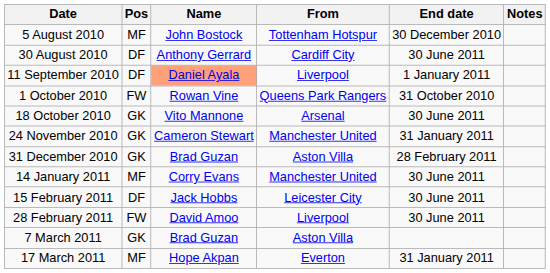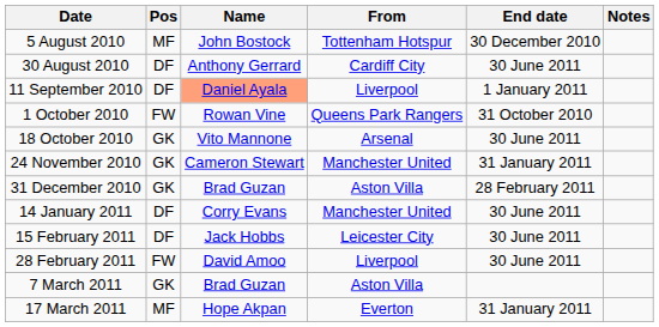14 January 2011 | Pos: MF -> DF
